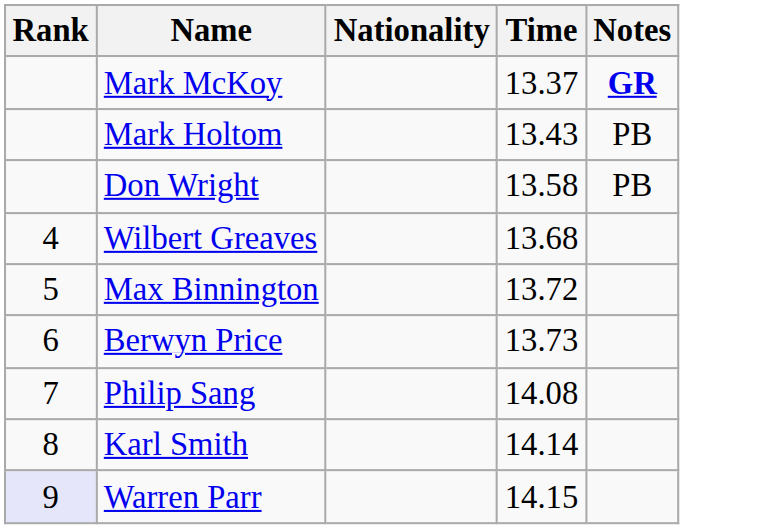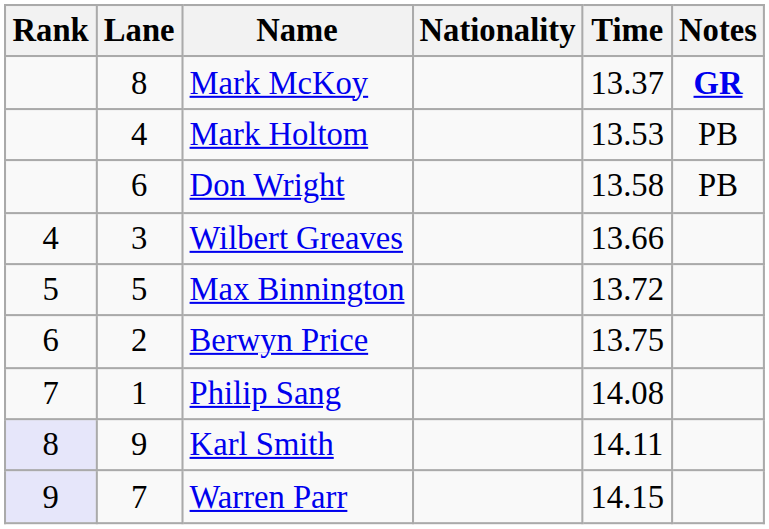+ column: Lane | 8 | 4 | 6 | 3 | 5 | 2 | 1 | 9 | 7
Mark Holtom | Time: 13.43 -> 13.53
Wilbert Greaves | Time: 13.68 -> 13.66
Berwyn Price | Time: 13.73 -> 13.75
Karl Smith | Rank: no background -> lavender background
Karl Smith | Time: 14.14 -> 14.11
